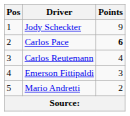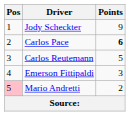Carlos Reutemann | Points: 4 -> 5
Mario Andretti | Pos: no background -> pink background
